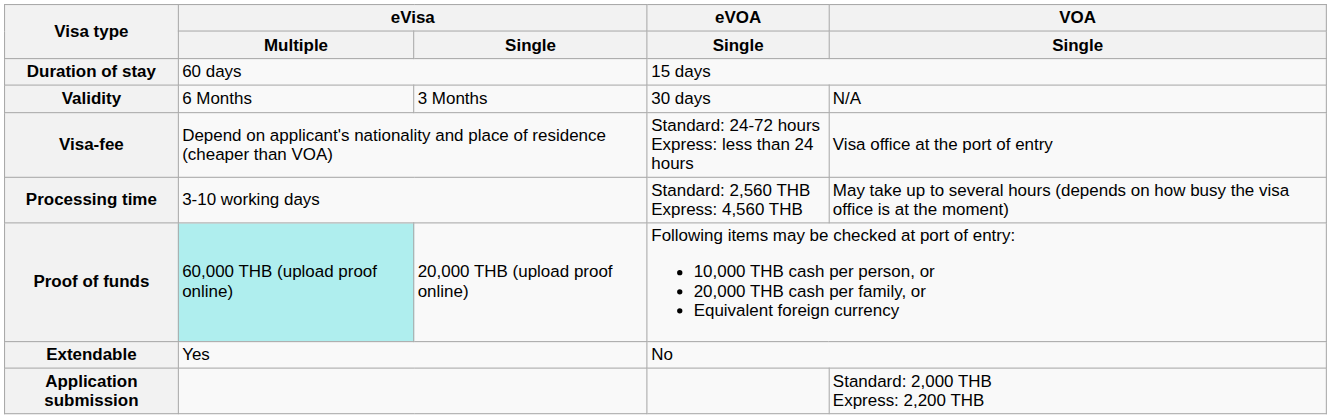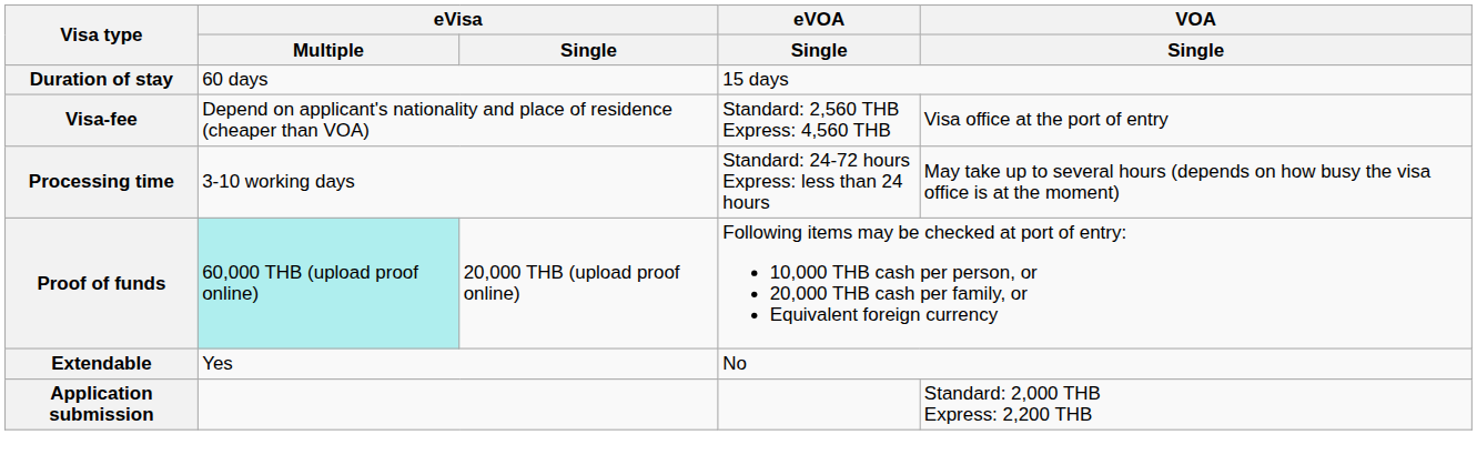- row: Validity | 6 Months | 3 Months | 30 days | N/A
Visa-fee | eVOA / Single: Standard: 24-72 hours Express: less than 24 hours -> Standard: 2,560 THB Express: 4,560 THB
Processing time | eVOA / Single: Standard: 2,560 THB Express: 4,560 THB -> Standard: 24-72 hours Express: less than 24 hours
